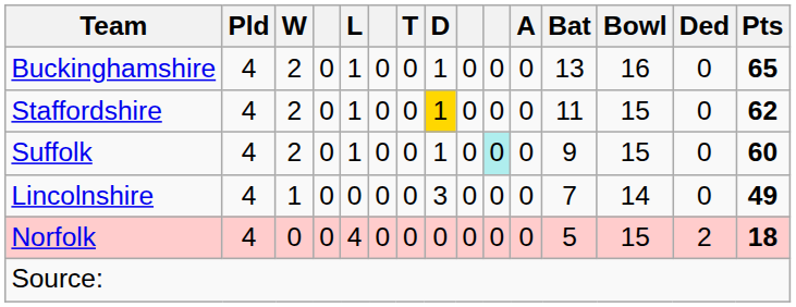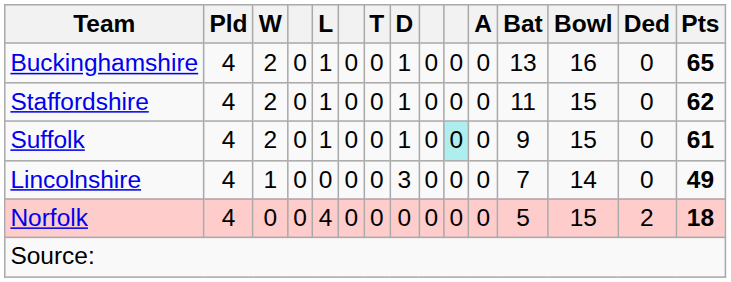Staffordshire | D: gold background -> no background
Suffolk | Pts: 60 -> 61
